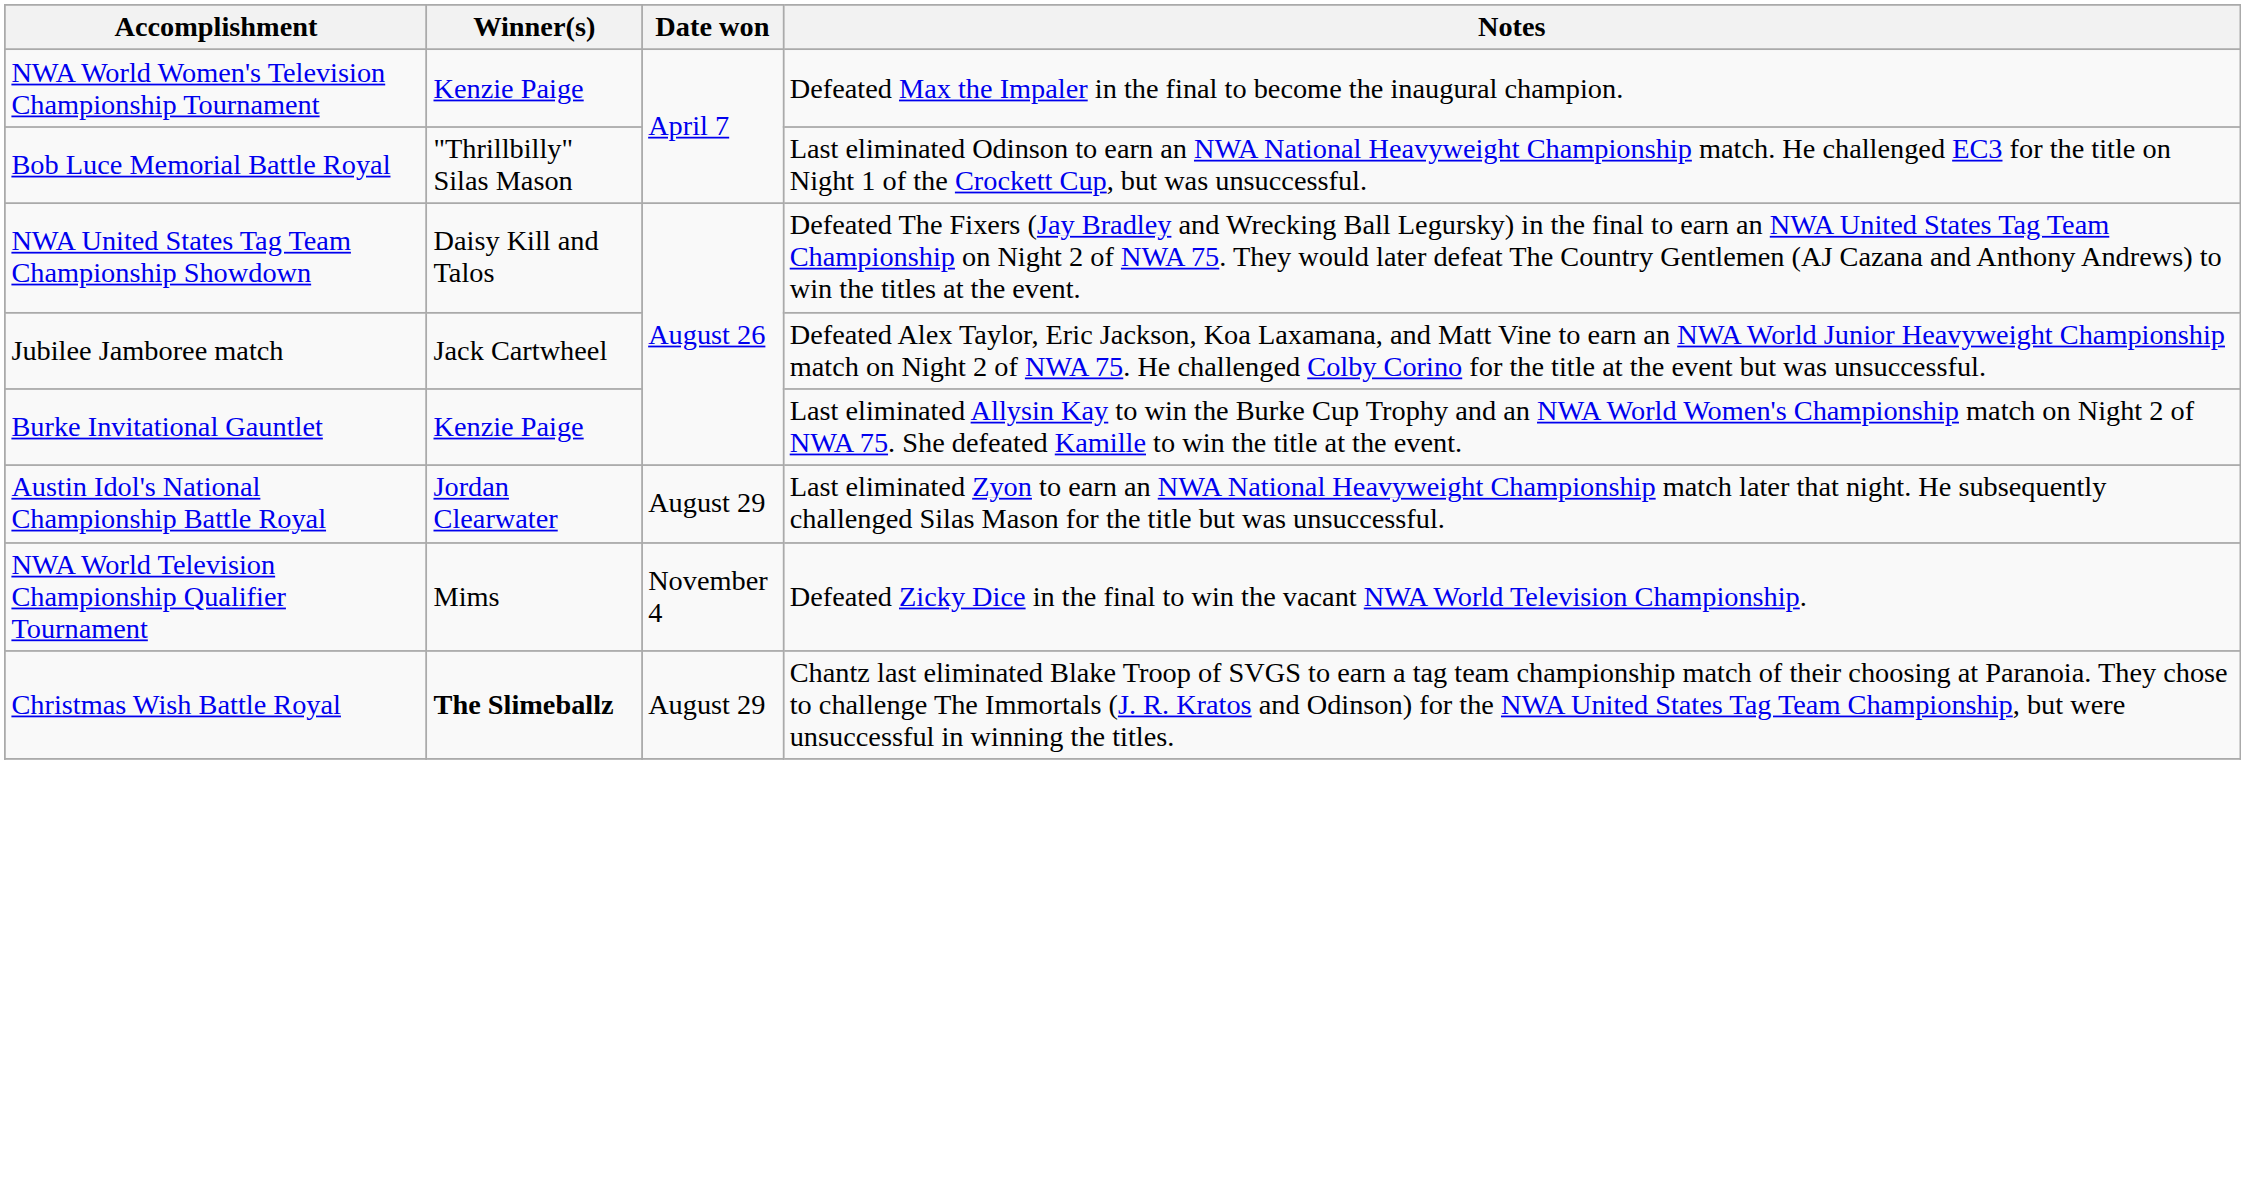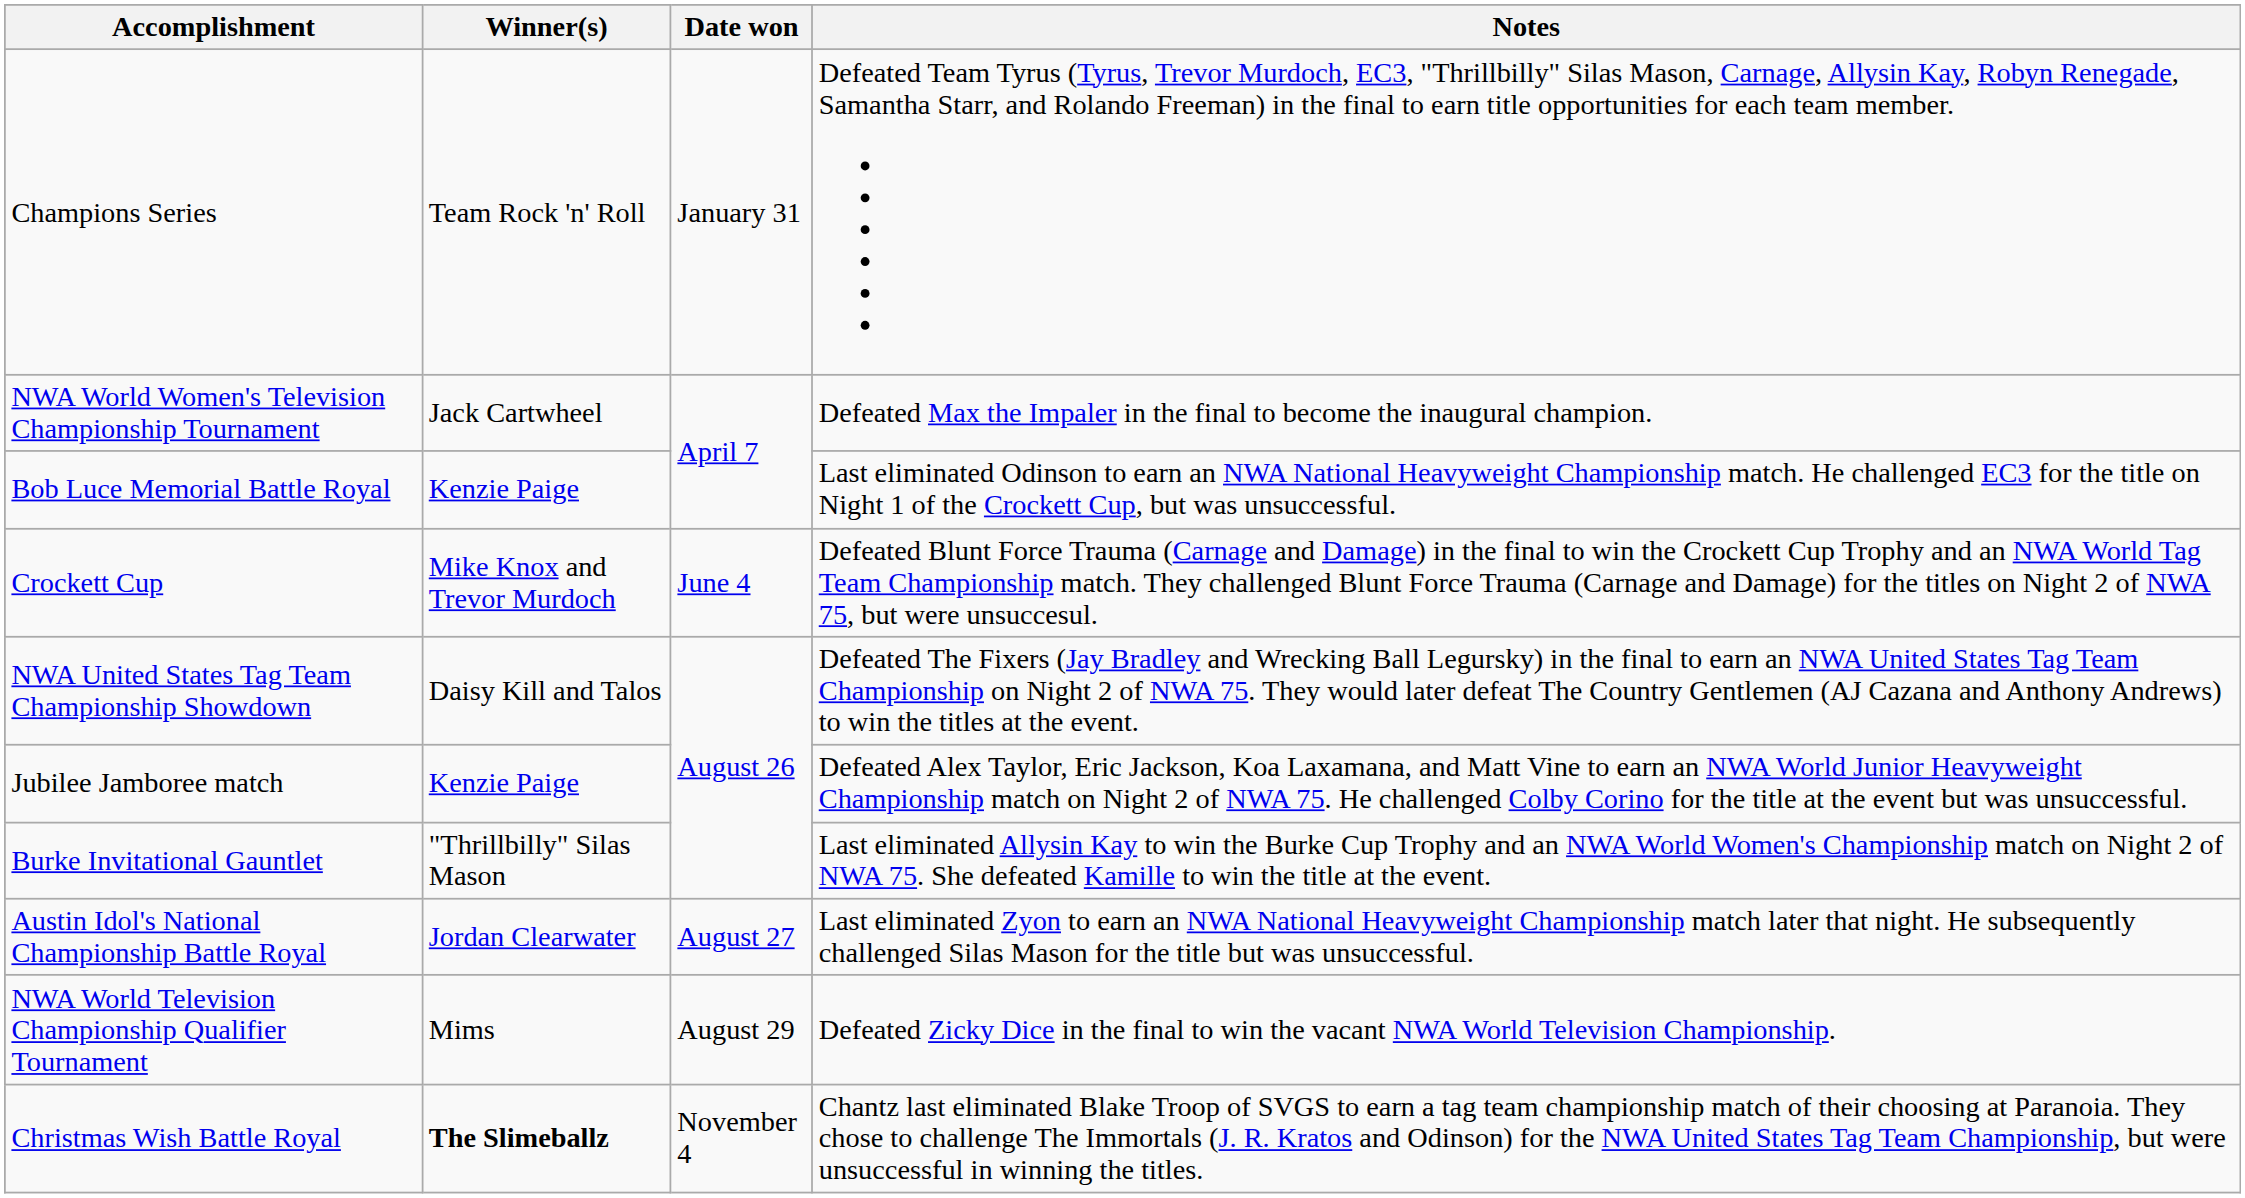+ row: Champions Series | Team Rock 'n' Roll | January 31 | Defeated Team Tyrus (Tyrus, Trevor Murdoch, EC3, "Thrillbilly" Silas Mason, Carnage, Allysin Kay, Robyn Renegade, Samantha Starr, and Rolando Freeman) in the final to earn title opportunities for each team member.
NWA World Women's Television Championship Tournament | Winner(s): Kenzie Paige -> Jack Cartwheel
Bob Luce Memorial Battle Royal | Winner(s): "Thrillbilly" Silas Mason -> Kenzie Paige
+ row: Crockett Cup | Mike Knox and Trevor Murdoch | June 4 | Defeated Blunt Force Trauma (Carnage and Damage) in the final to win the Crockett Cup Trophy and an NWA World Tag Team Championship match. They challenged Blunt Force Trauma (Carnage and Damage) for the titles on Night 2 of NWA 75, but were unsuccesul.
Jubilee Jamboree match | Winner(s): Jack Cartwheel -> Kenzie Paige
Burke Invitational Gauntlet | Winner(s): Kenzie Paige -> "Thrillbilly" Silas Mason
Austin Idol's National Championship Battle Royal | Date won: August 29 -> August 27
NWA World Television Championship Qualifier Tournament | Date won: November 4 -> August 29
Christmas Wish Battle Royal | Date won: August 29 -> November 4
